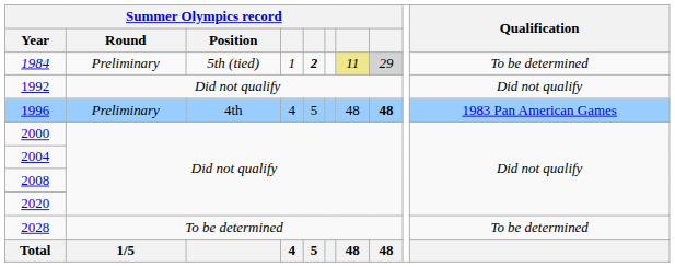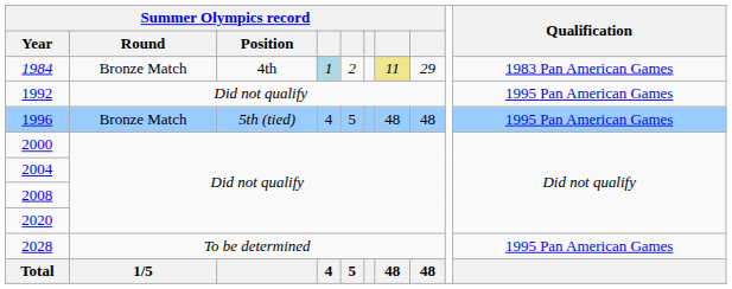1984 | Summer Olympics record / Round: Preliminary -> Bronze Match
1984 | Summer Olympics record / Position: 5th (tied) -> 4th
1984 | column 4: no background -> lightblue background
1984 | column 5: bold -> normal
1984 | column 8: lightgrey background -> no background
1984 | Qualification: To be determined -> 1983 Pan American Games
1992 | Qualification: Did not qualify -> 1995 Pan American Games
1996 | Summer Olympics record / Round: Preliminary -> Bronze Match
1996 | Summer Olympics record / Position: 4th -> 5th (tied)
1996 | column 8: bold -> normal
1996 | Qualification: 1983 Pan American Games -> 1995 Pan American Games
2028 | Qualification: To be determined -> 1995 Pan American Games
